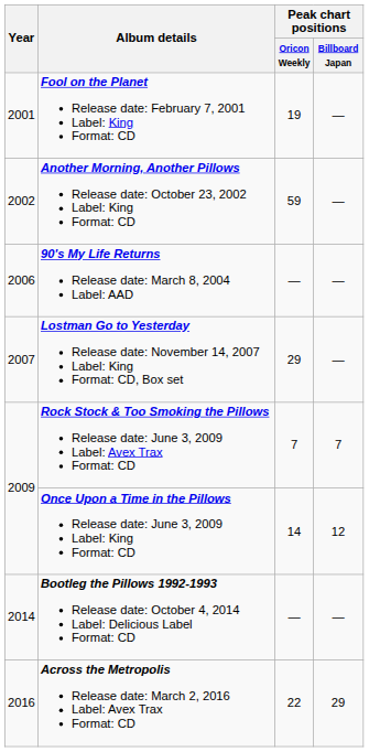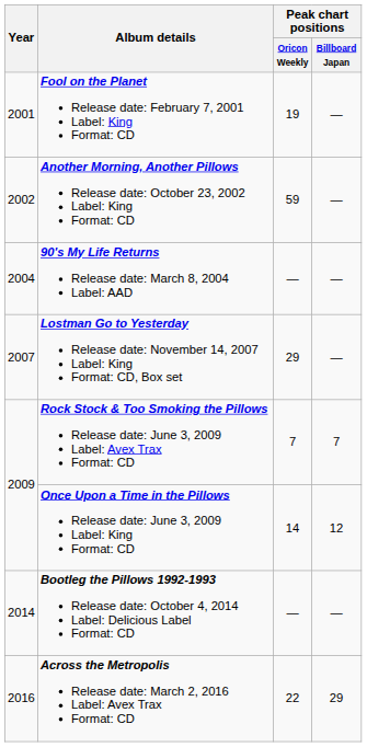90's My Life Returns Release date: March 8, 2004 Label: AAD | Year: 2006 -> 2004
